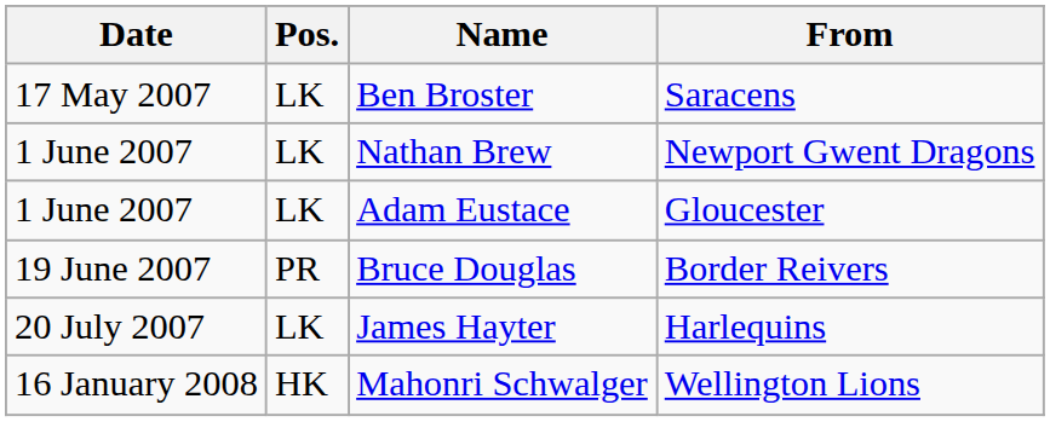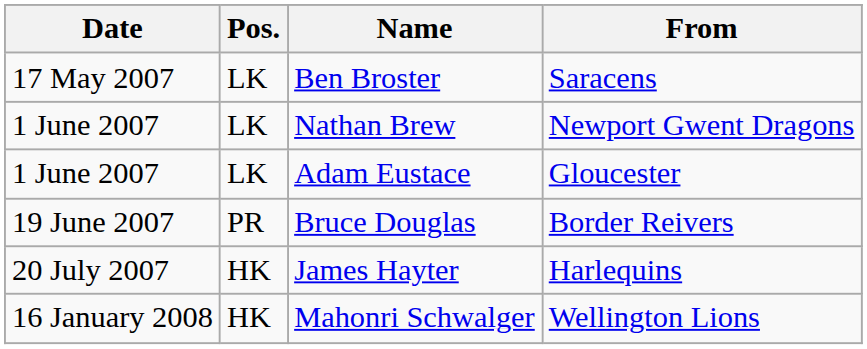James Hayter | Pos.: LK -> HK
